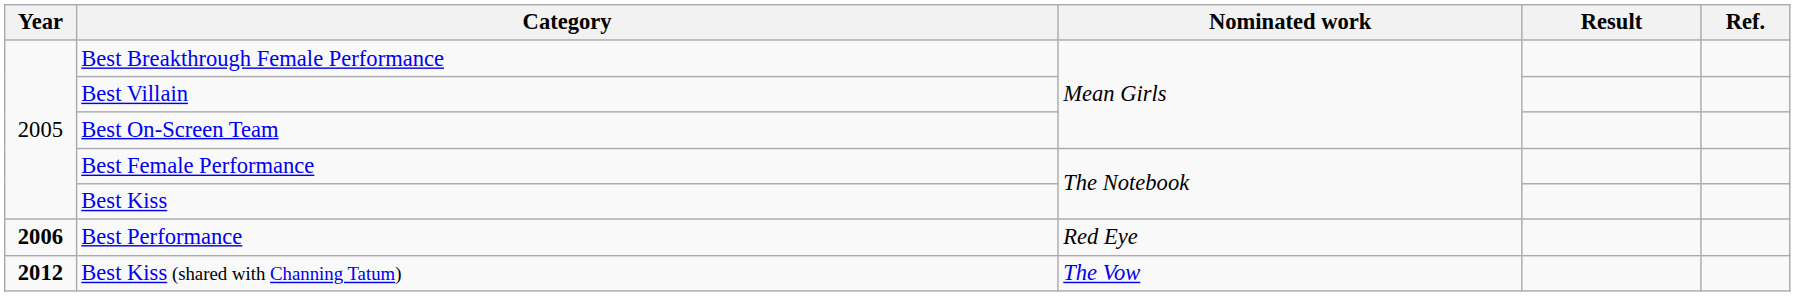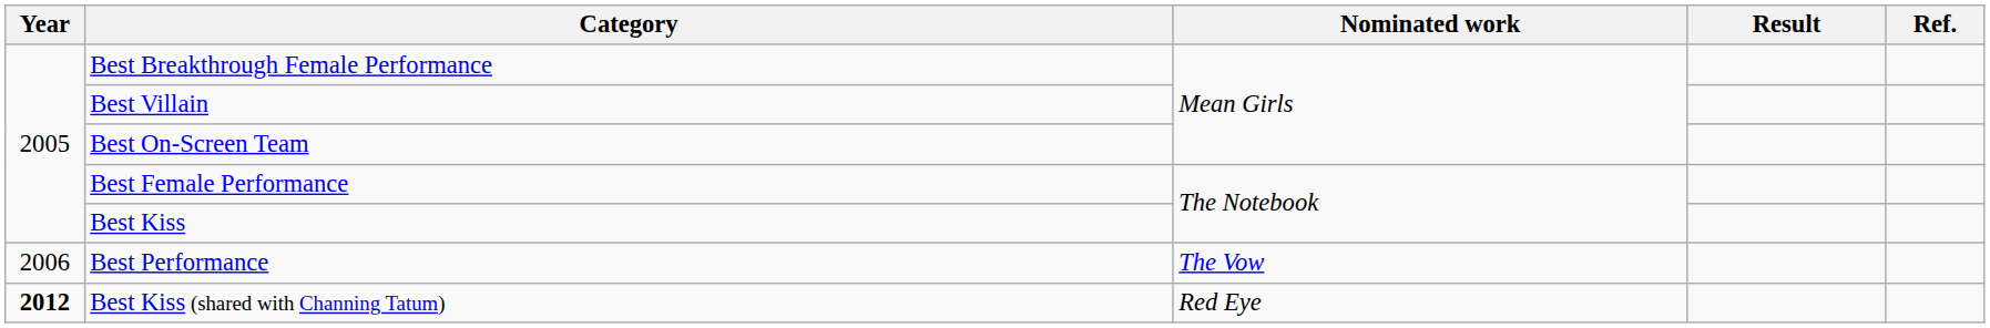Best Performance | Year: bold -> normal
Best Performance | Nominated work: Red Eye -> The Vow
Best Kiss (shared with Channing Tatum) | Nominated work: The Vow -> Red Eye
